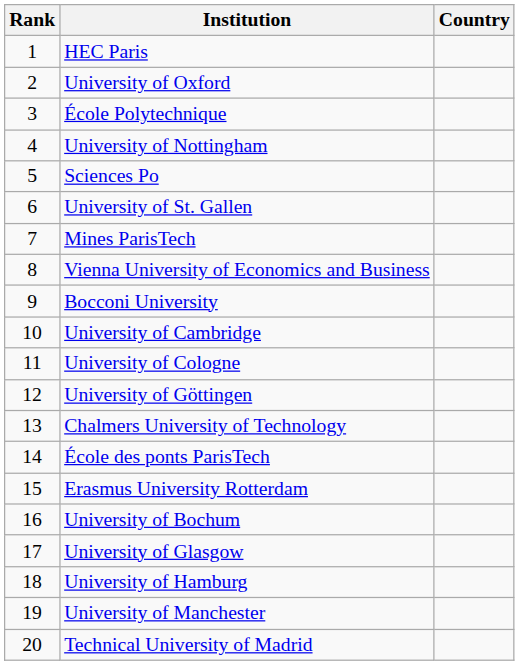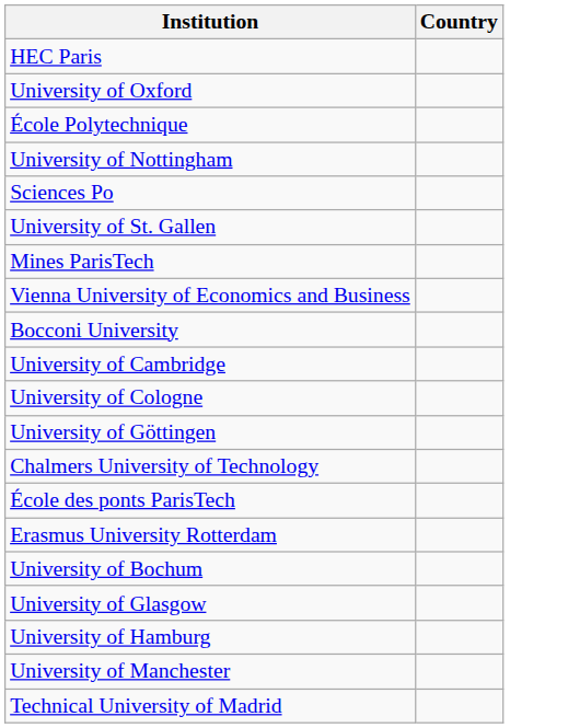- column: Rank | 1 | 2 | 3 | 4 | 5 | 6 | 7 | 8 | 9 | 10 | 11 | 12 | 13 | 14 | 15 | 16 | 17 | 18 | 19 | 20
